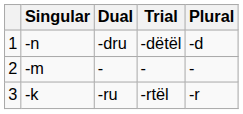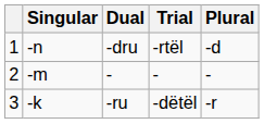-dru | Trial: -dëtël -> -rtël
-ru | Trial: -rtël -> -dëtël
